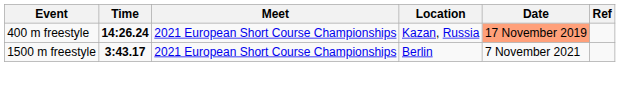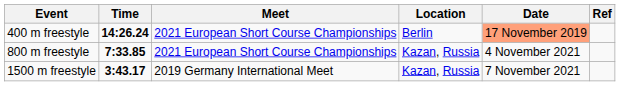400 m freestyle | Location: Kazan, Russia -> Berlin
+ row: 800 m freestyle | 7:33.85 | 2021 European Short Course Championships | Kazan, Russia | 4 November 2021
1500 m freestyle | Meet: 2021 European Short Course Championships -> 2019 Germany International Meet
1500 m freestyle | Location: Berlin -> Kazan, Russia
